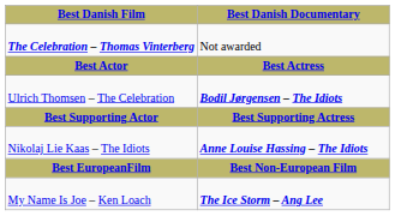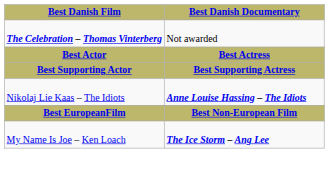- row: Ulrich Thomsen – The Celebration | Bodil Jørgensen – The Idiots
